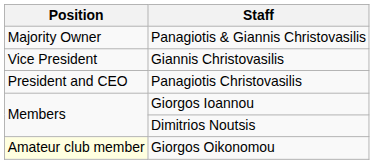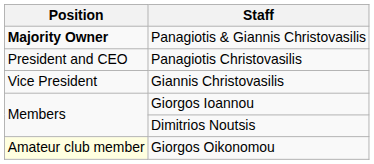Panagiotis & Giannis Christovasilis | Position: normal -> bold
rows swapped: Panagiotis Christovasilis <-> Giannis Christovasilis
